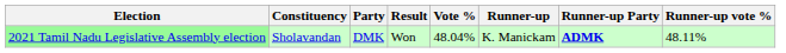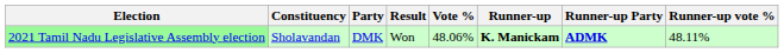2021 Tamil Nadu Legislative Assembly election | Vote %: 48.04% -> 48.06%
2021 Tamil Nadu Legislative Assembly election | Runner-up: normal -> bold
